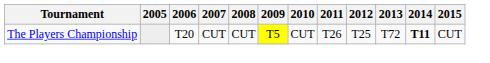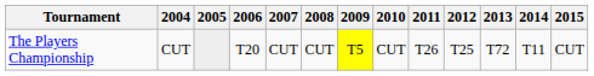+ column: 2004 | CUT
The Players Championship | 2014: bold -> normal
